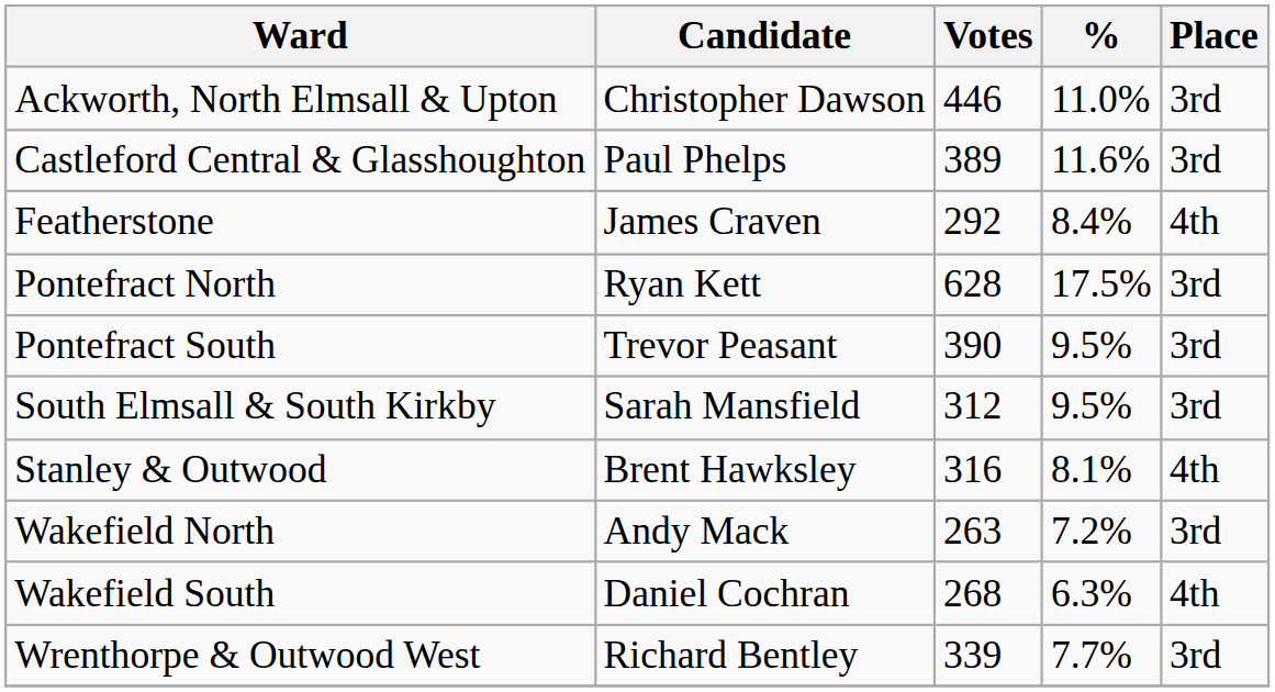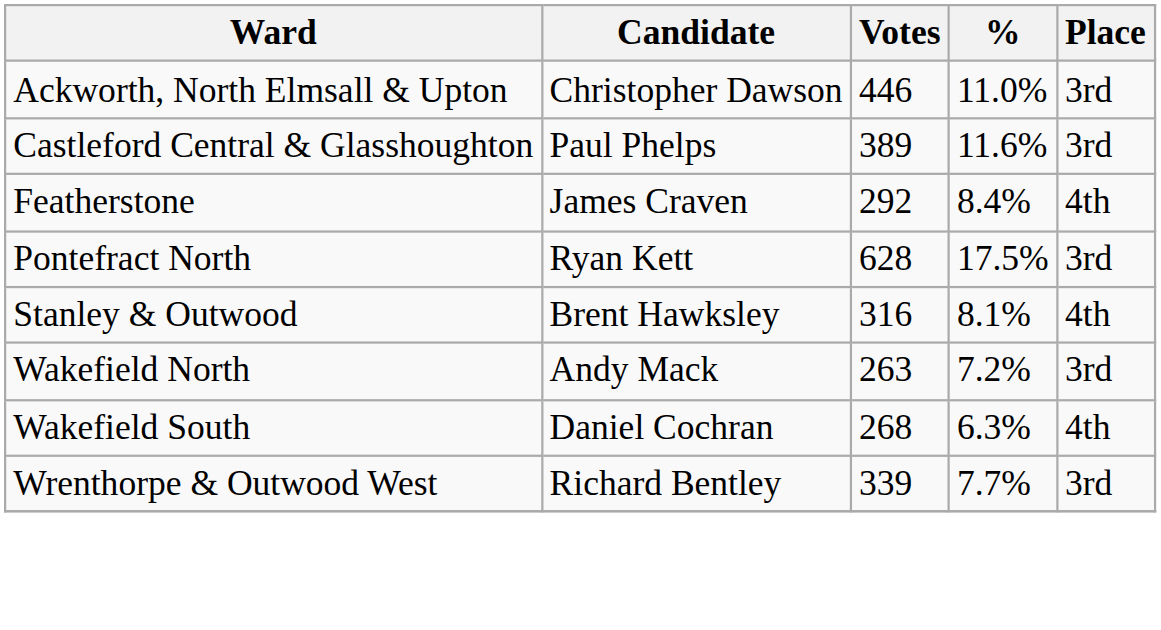- row: Pontefract South | Trevor Peasant | 390 | 9.5% | 3rd
- row: South Elmsall & South Kirkby | Sarah Mansfield | 312 | 9.5% | 3rd
